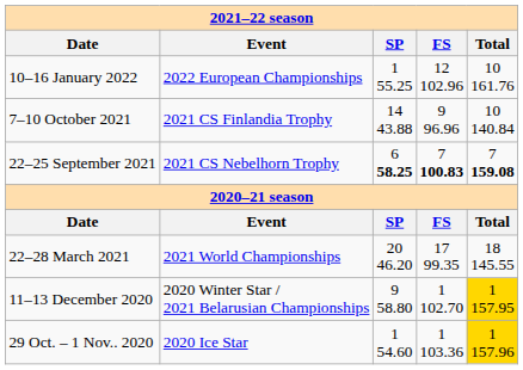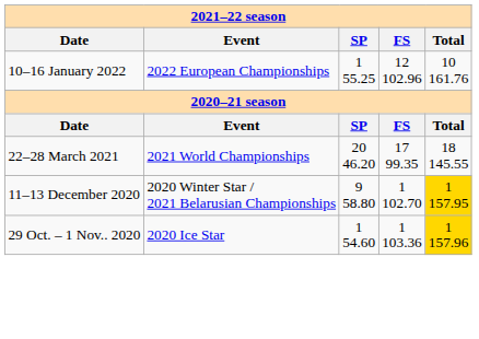- row: 7–10 October 2021 | 2021 CS Finlandia Trophy | 14 43.88 | 9 96.96 | 10 140.84
- row: 22–25 September 2021 | 2021 CS Nebelhorn Trophy | 6 58.25 | 7 100.83 | 7 159.08
